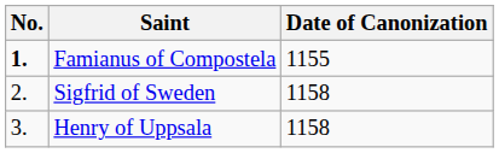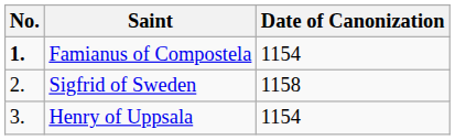Famianus of Compostela | Date of Canonization: 1155 -> 1154
Henry of Uppsala | Date of Canonization: 1158 -> 1154
